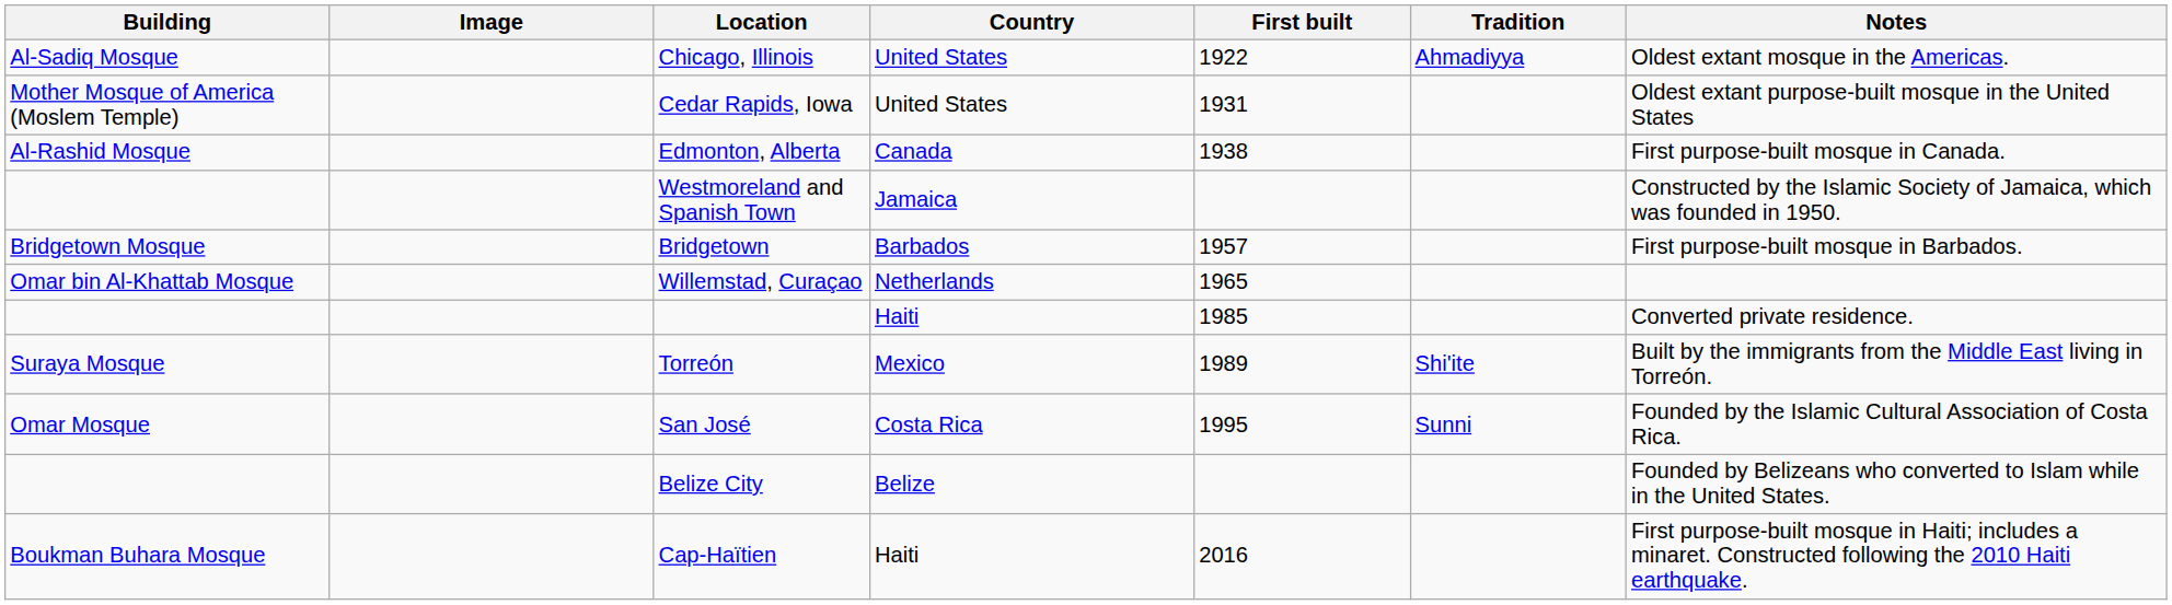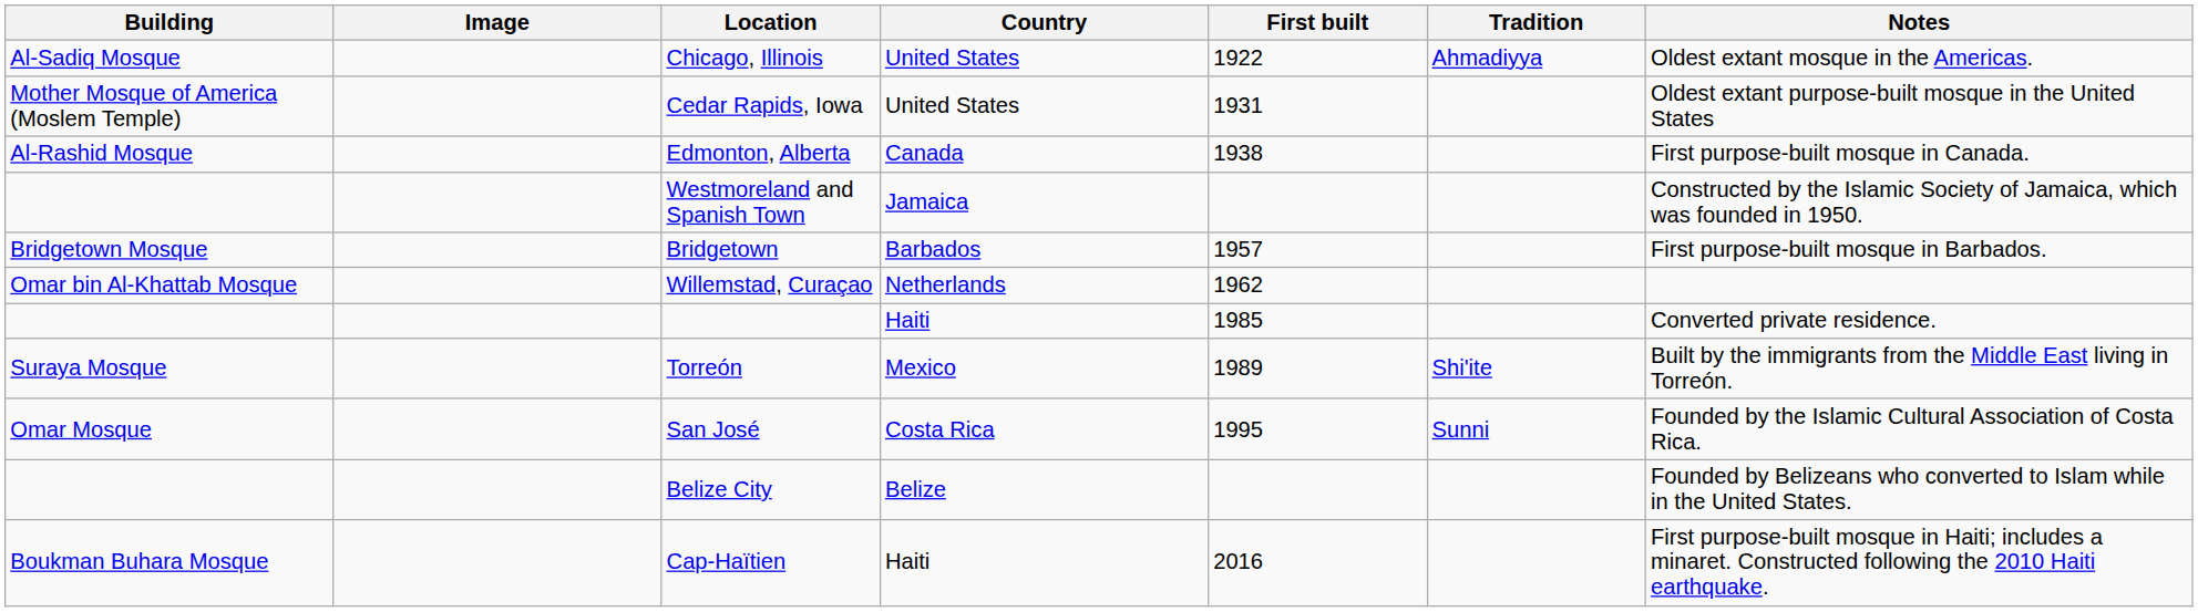Willemstad, Curaçao | First built: 1965 -> 1962
